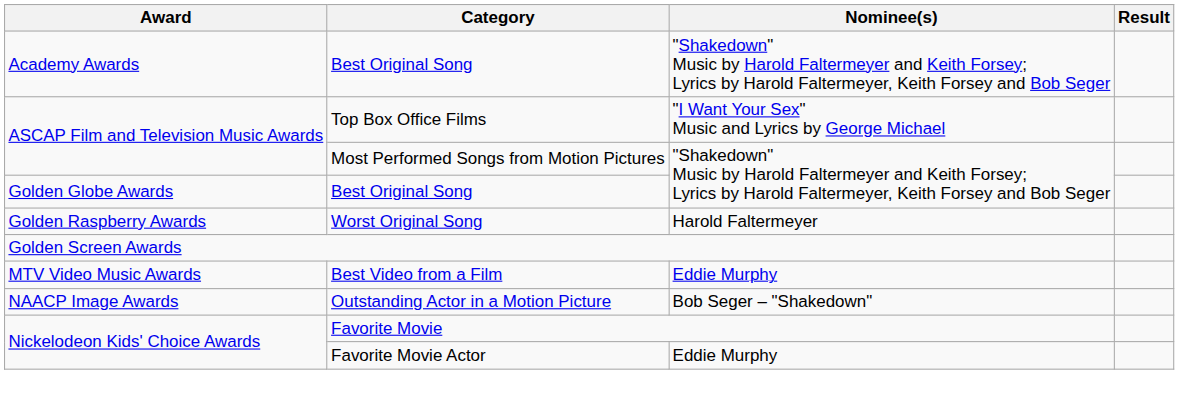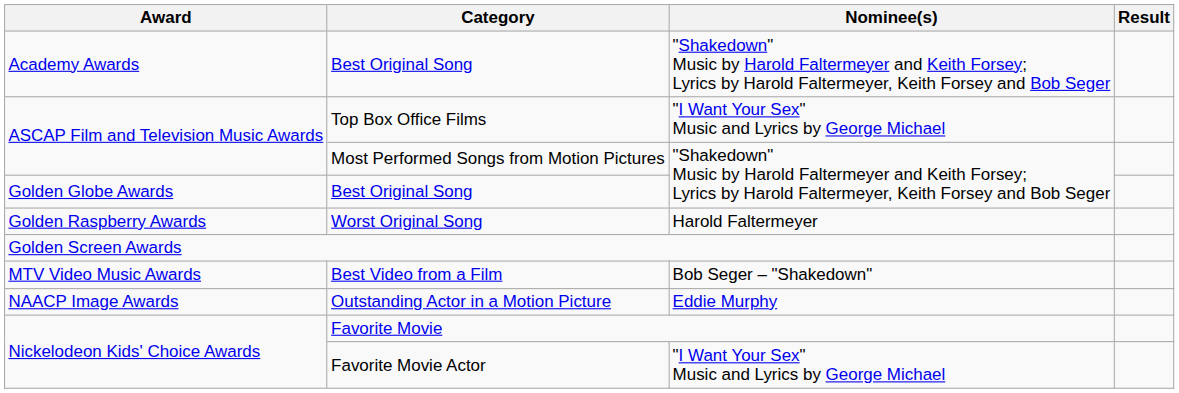Best Video from a Film | Nominee(s): Eddie Murphy -> Bob Seger – "Shakedown"
Outstanding Actor in a Motion Picture | Nominee(s): Bob Seger – "Shakedown" -> Eddie Murphy
Favorite Movie Actor | Nominee(s): Eddie Murphy -> "I Want Your Sex" Music and Lyrics by George Michael
